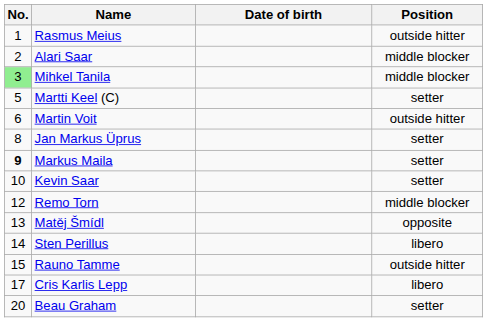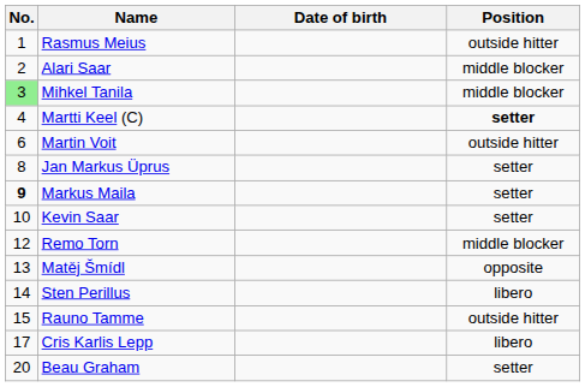Martti Keel (C) | No.: 5 -> 4
Martti Keel (C) | Position: normal -> bold
